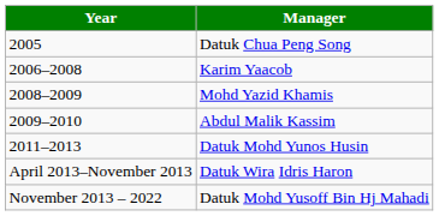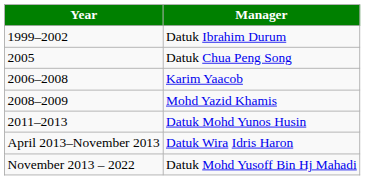+ row: 1999–2002 | Datuk Ibrahim Durum
- row: 2009–2010 | Abdul Malik Kassim
